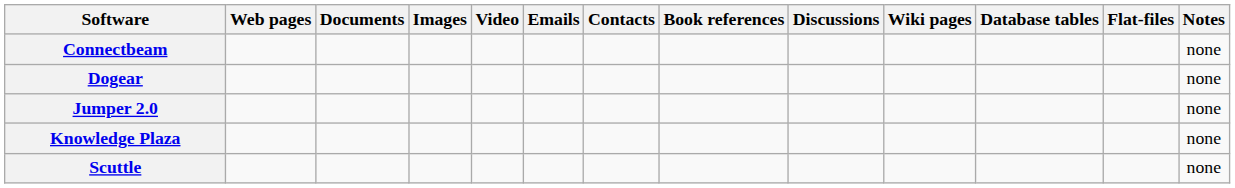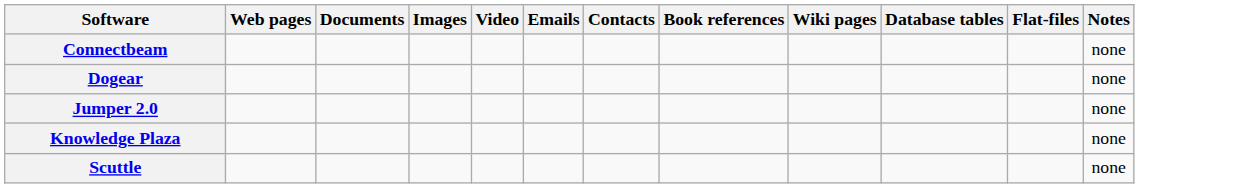- column: Discussions
